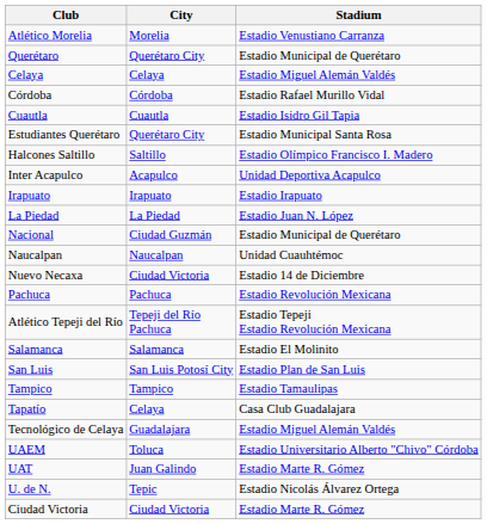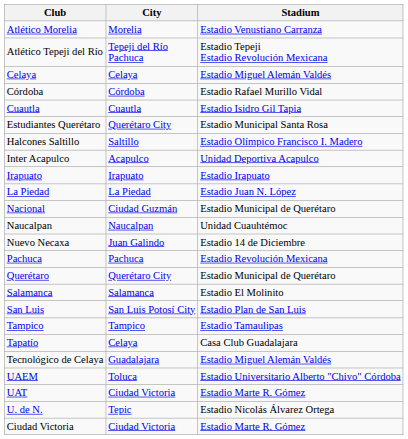rows swapped: Atlético Tepeji del Río <-> Querétaro
Nuevo Necaxa | City: Ciudad Victoria -> Juan Galindo
UAT | City: Juan Galindo -> Ciudad Victoria
